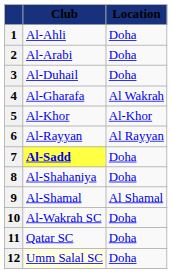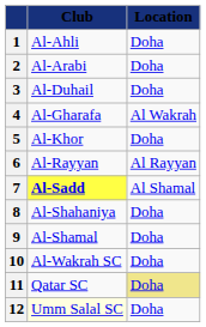5 | Location: Al-Khor -> Doha
7 | Location: Doha -> Al Shamal
9 | Location: Al Shamal -> Doha
11 | Location: no background -> khaki background
